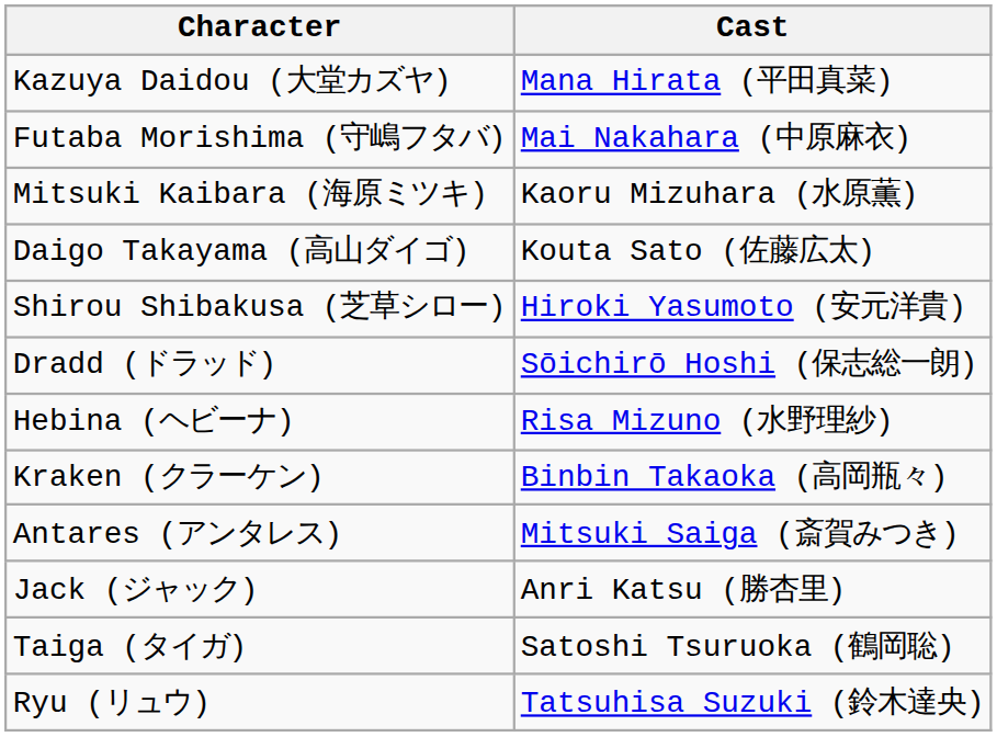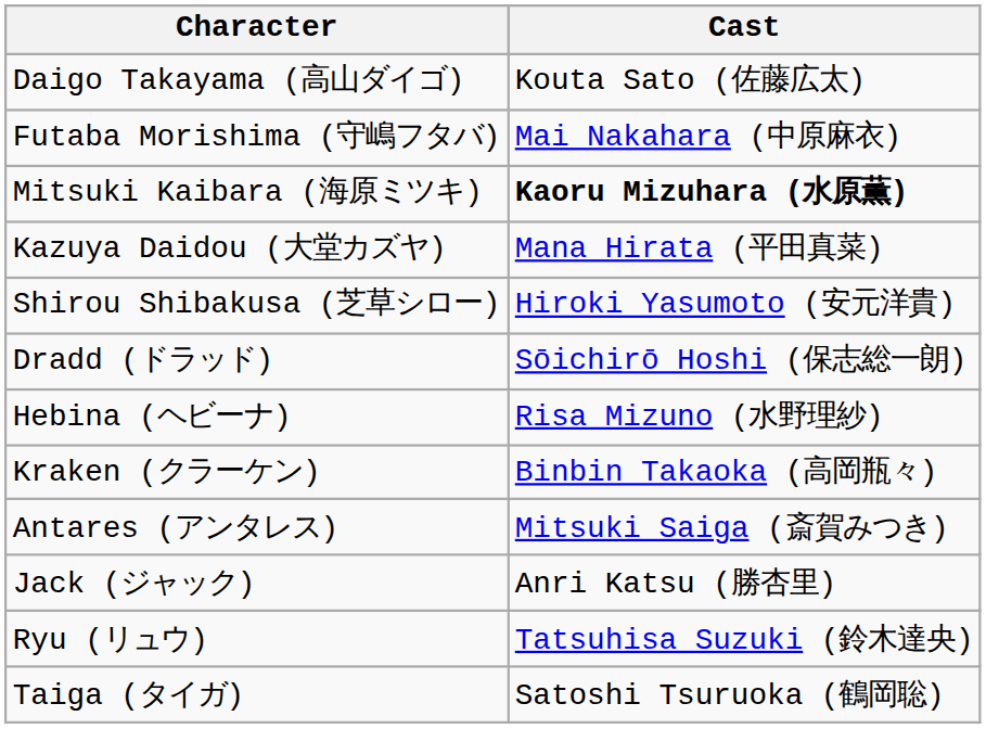rows swapped: Kazuya Daidou (大堂カズヤ) <-> Daigo Takayama (高山ダイゴ)
Mitsuki Kaibara (海原ミツキ) | Cast: normal -> bold
rows swapped: Taiga (タイガ) <-> Ryu (リュウ)
